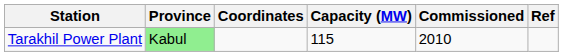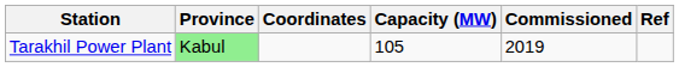Tarakhil Power Plant | Capacity (MW): 115 -> 105
Tarakhil Power Plant | Commissioned: 2010 -> 2019
